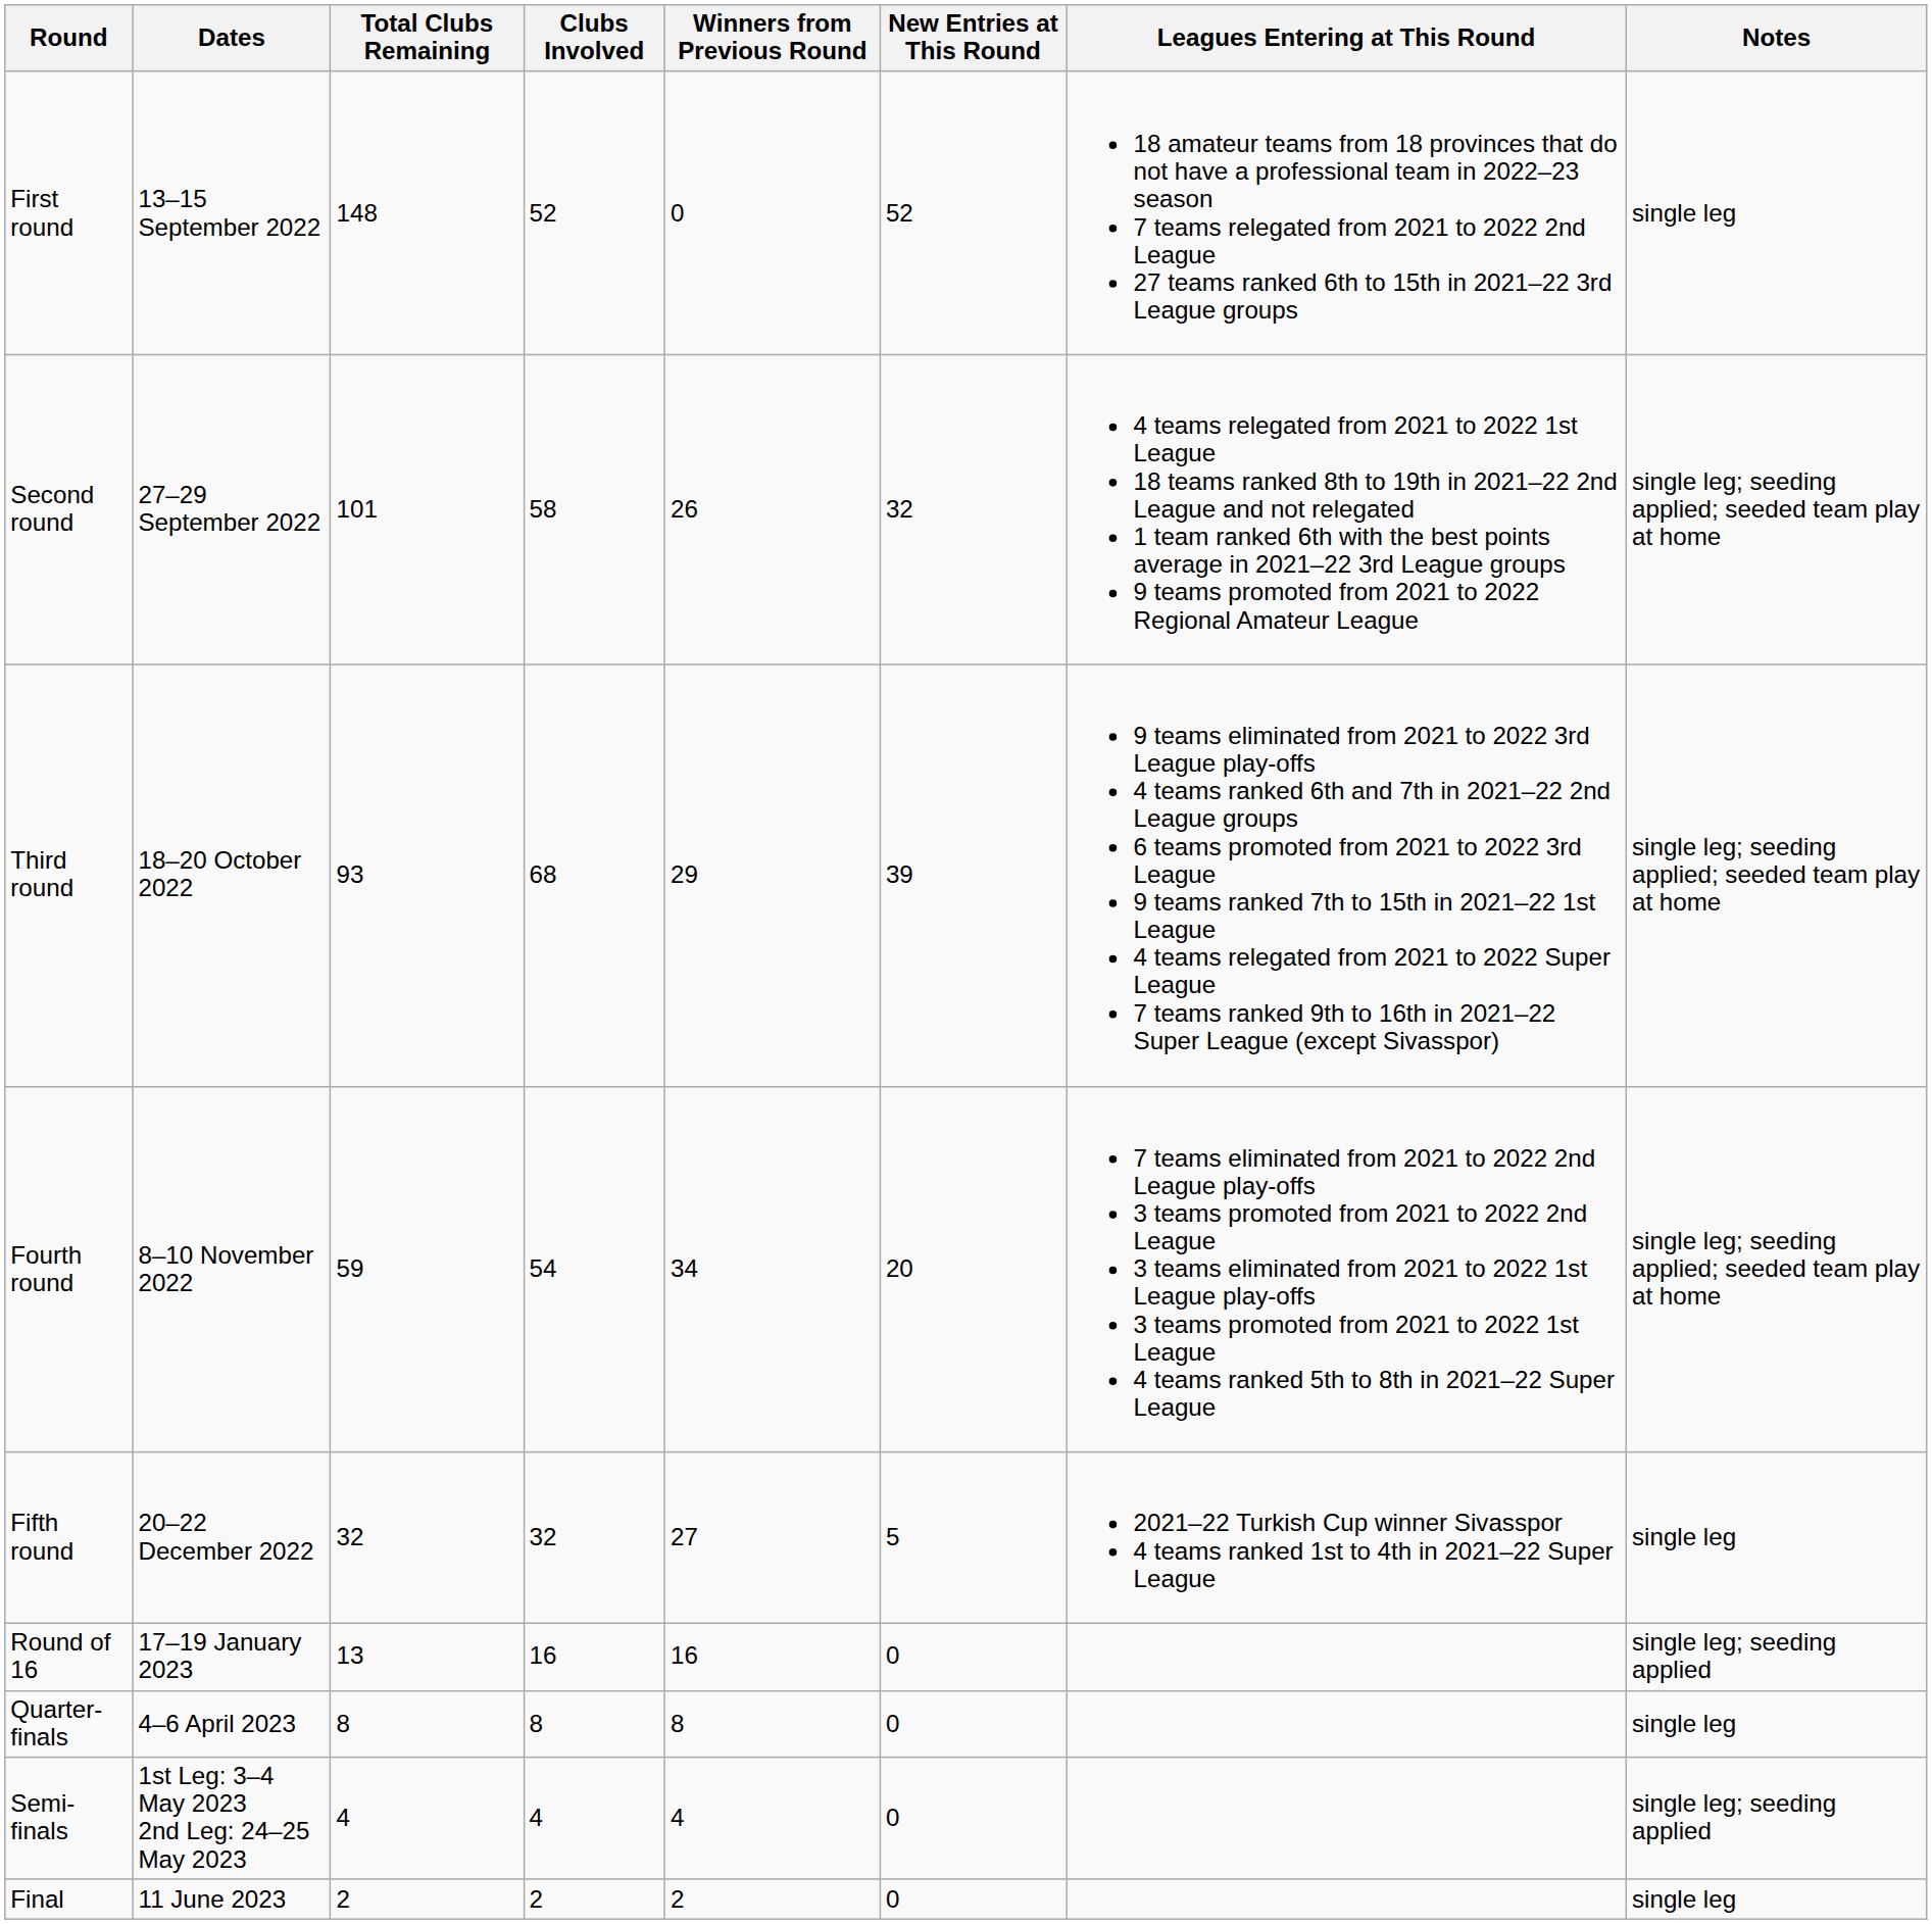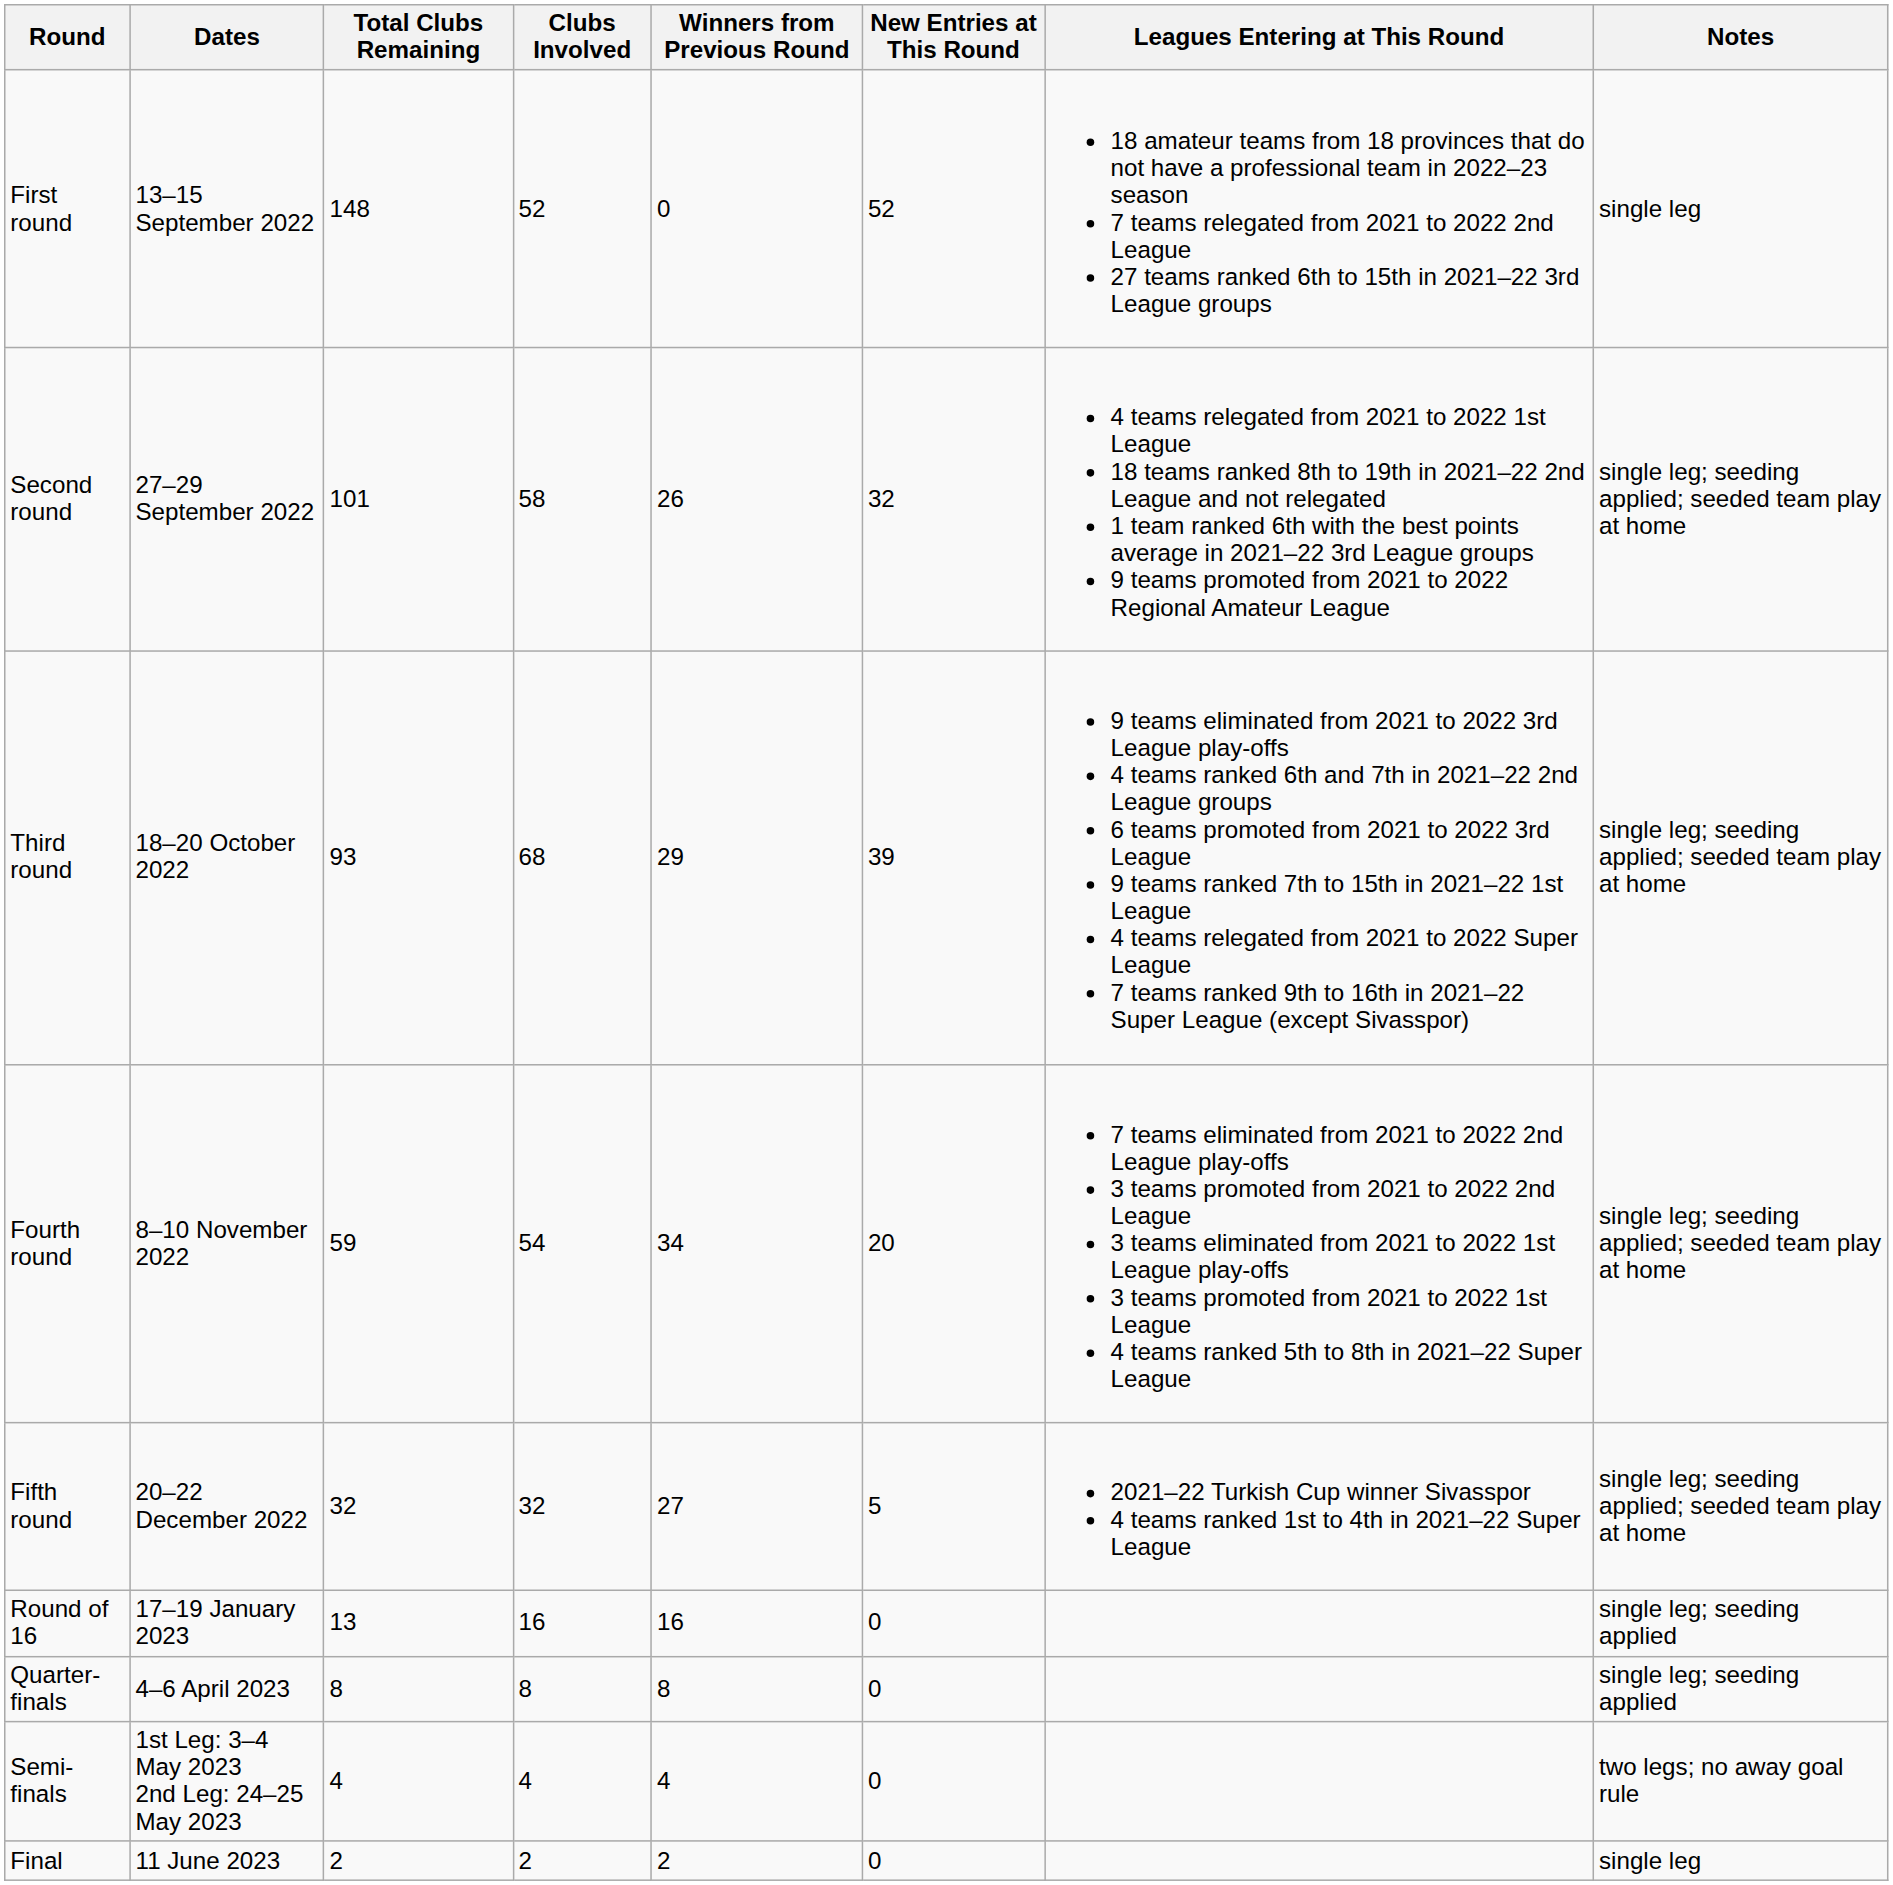Fifth round | Notes: single leg -> single leg; seeding applied; seeded team play at home
Quarter-finals | Notes: single leg -> single leg; seeding applied
Semi-finals | Notes: single leg; seeding applied -> two legs; no away goal rule
